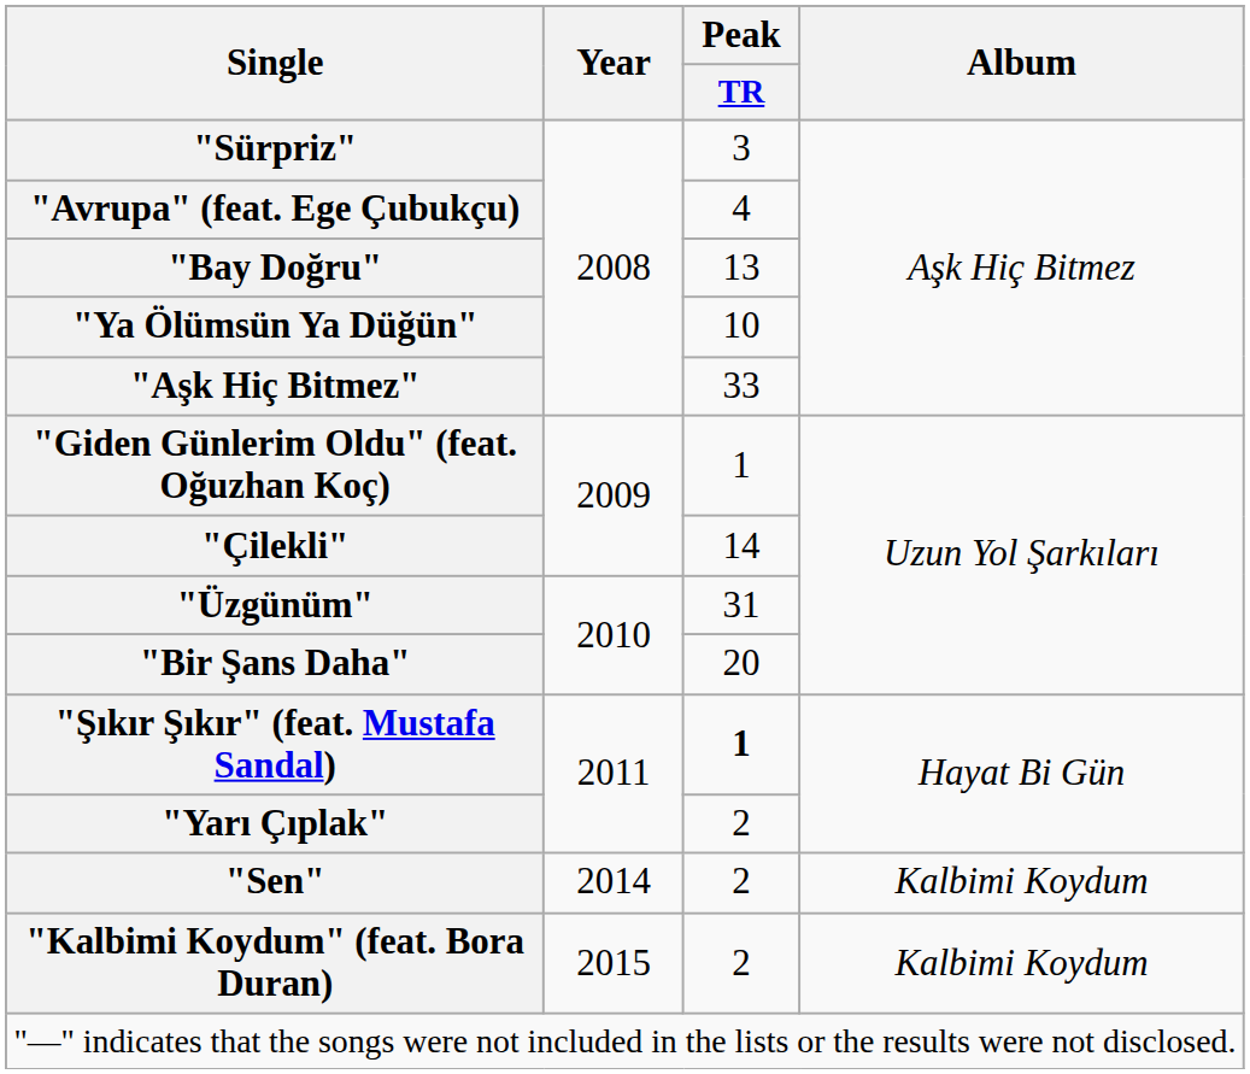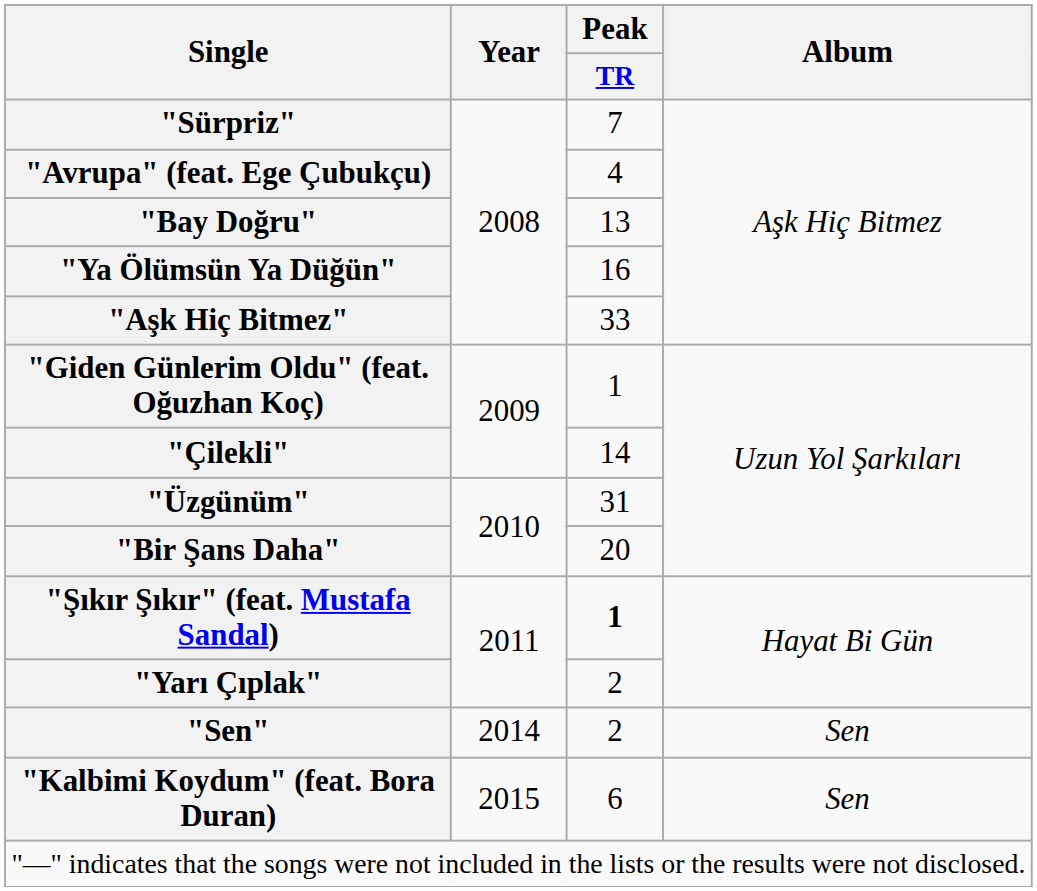"Sürpriz" | Peak / TR: 3 -> 7
"Ya Ölümsün Ya Düğün" | Peak / TR: 10 -> 16
"Sen" | Album: Kalbimi Koydum -> Sen
"Kalbimi Koydum" (feat. Bora Duran) | Peak / TR: 2 -> 6
"Kalbimi Koydum" (feat. Bora Duran) | Album: Kalbimi Koydum -> Sen
